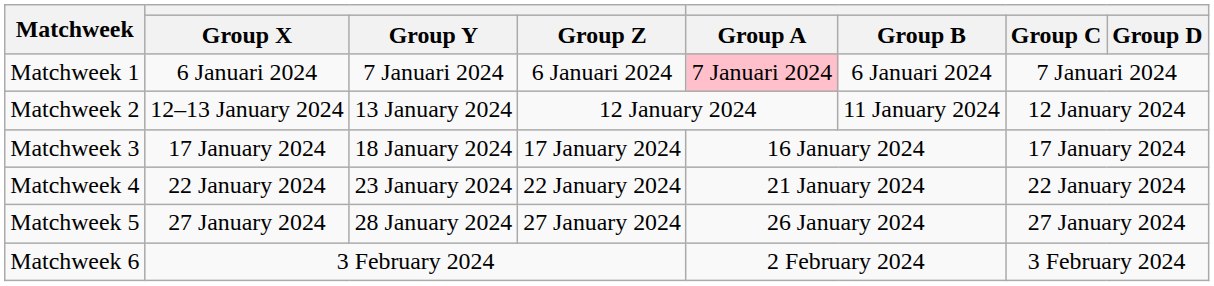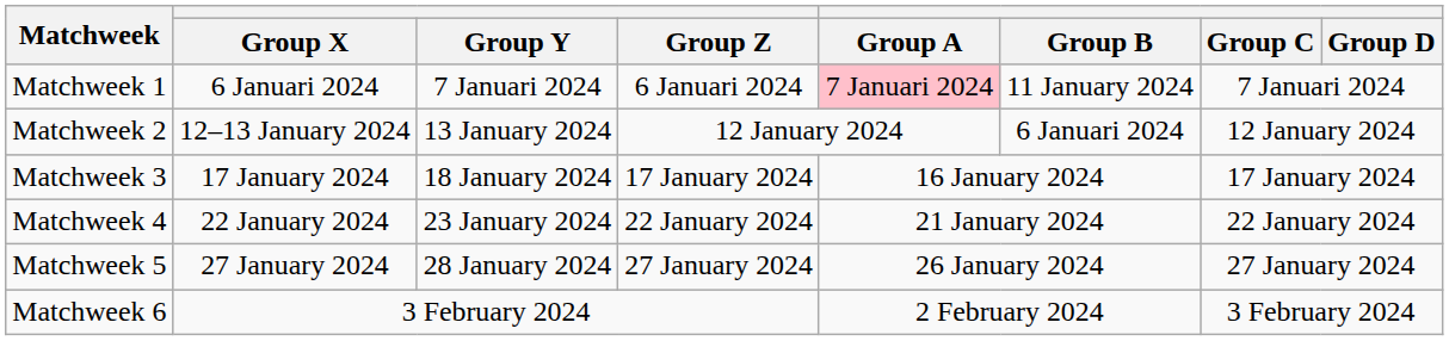Matchweek 1 | Group B: 6 Januari 2024 -> 11 January 2024
Matchweek 2 | Group B: 11 January 2024 -> 6 Januari 2024
